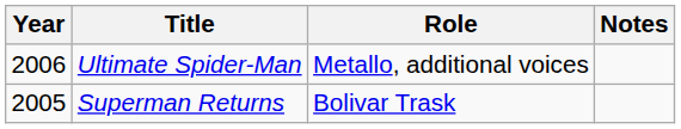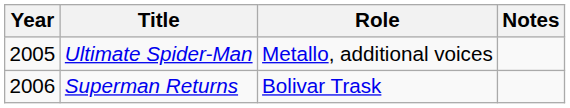Ultimate Spider-Man | Year: 2006 -> 2005
Superman Returns | Year: 2005 -> 2006
